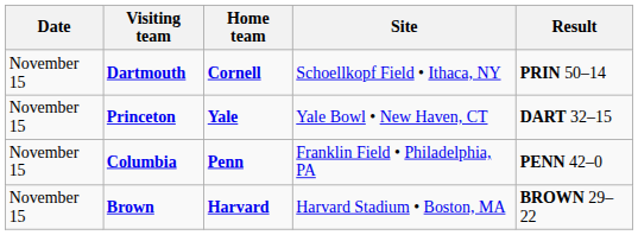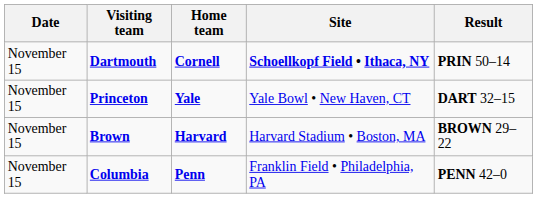Dartmouth | Site: normal -> bold
rows swapped: Brown <-> Columbia
